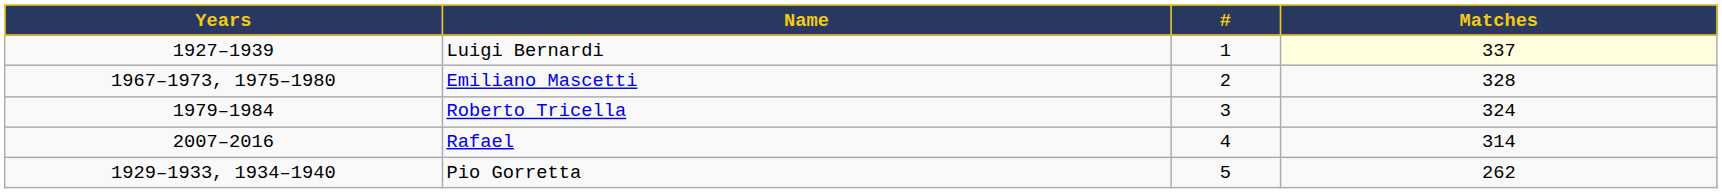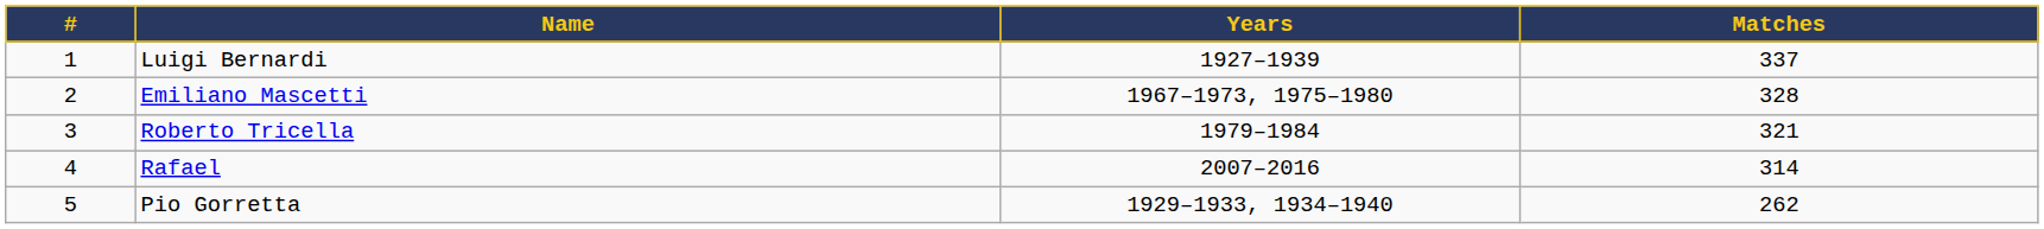columns swapped: # <-> Years
Luigi Bernardi | Matches: lightyellow background -> no background
Roberto Tricella | Matches: 324 -> 321
